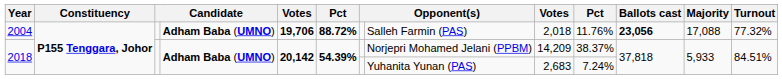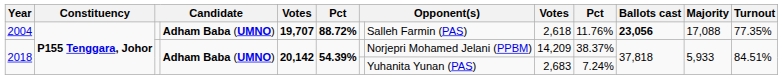2004 | column 5: 19,706 -> 19,707
2004 | column 9: 2,018 -> 2,618
2004 | Turnout: 77.32% -> 77.35%
